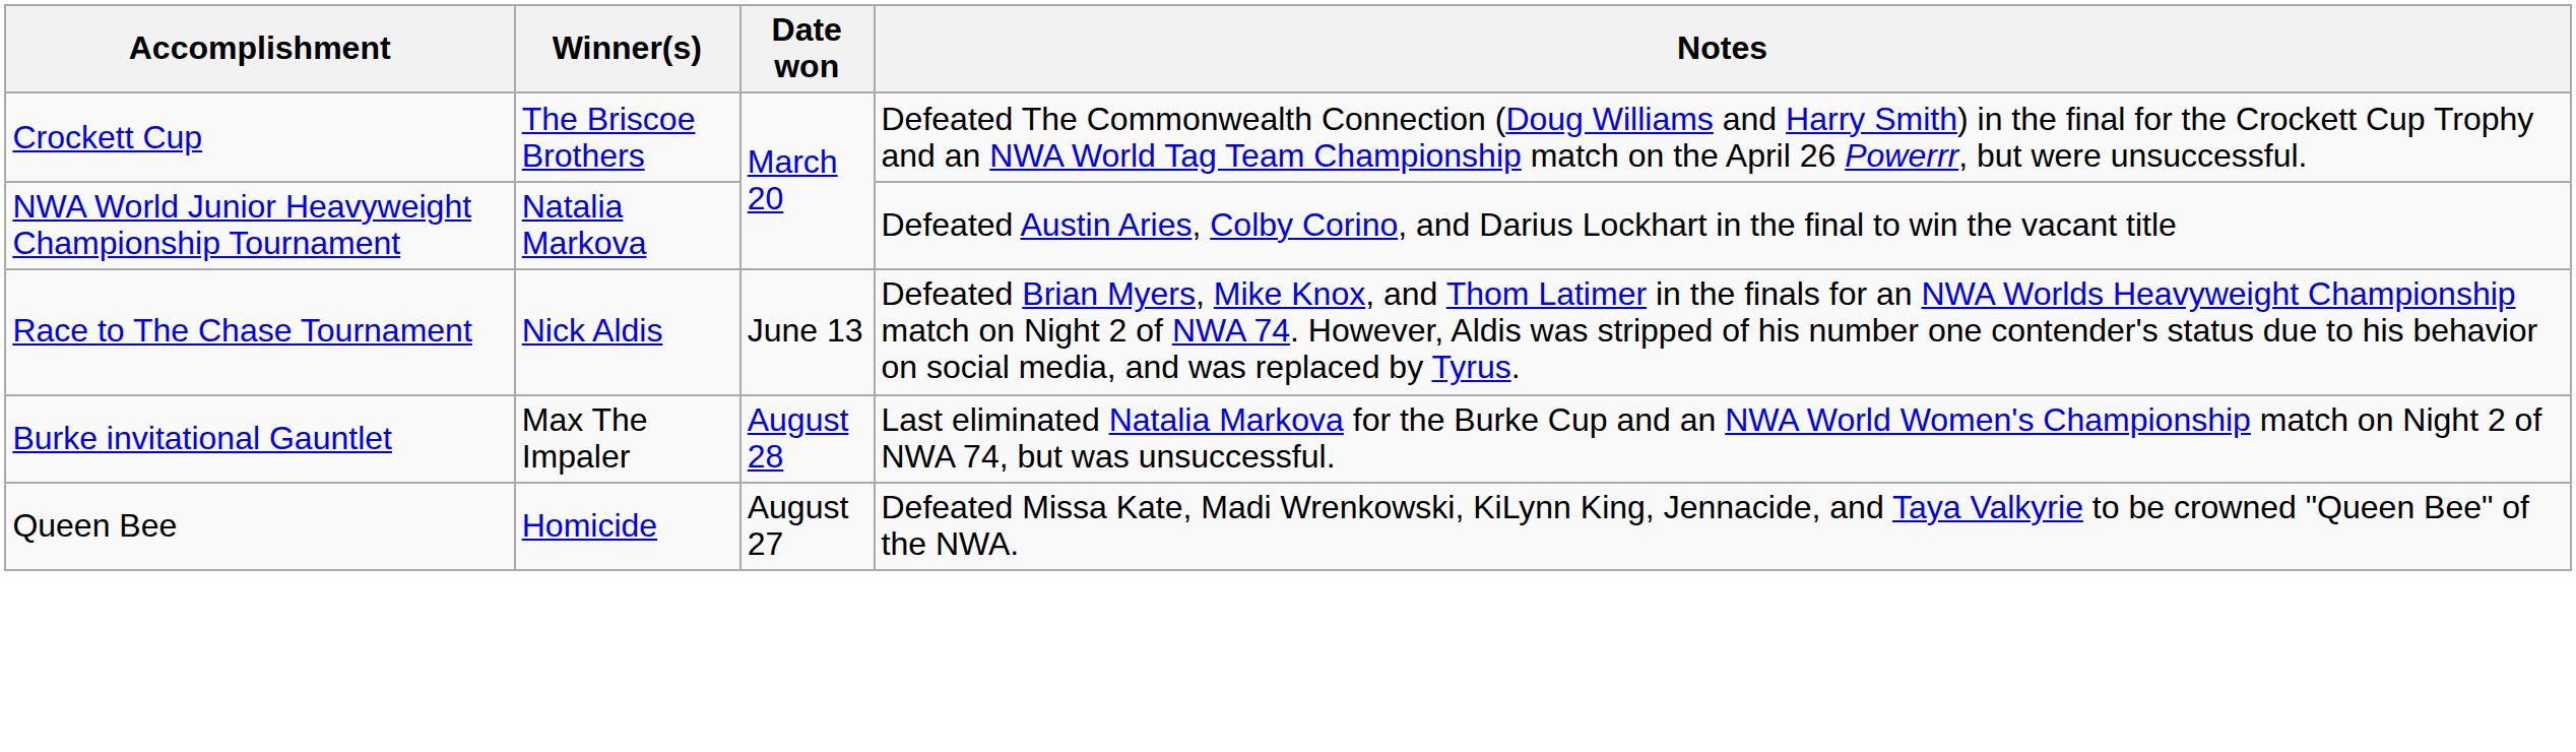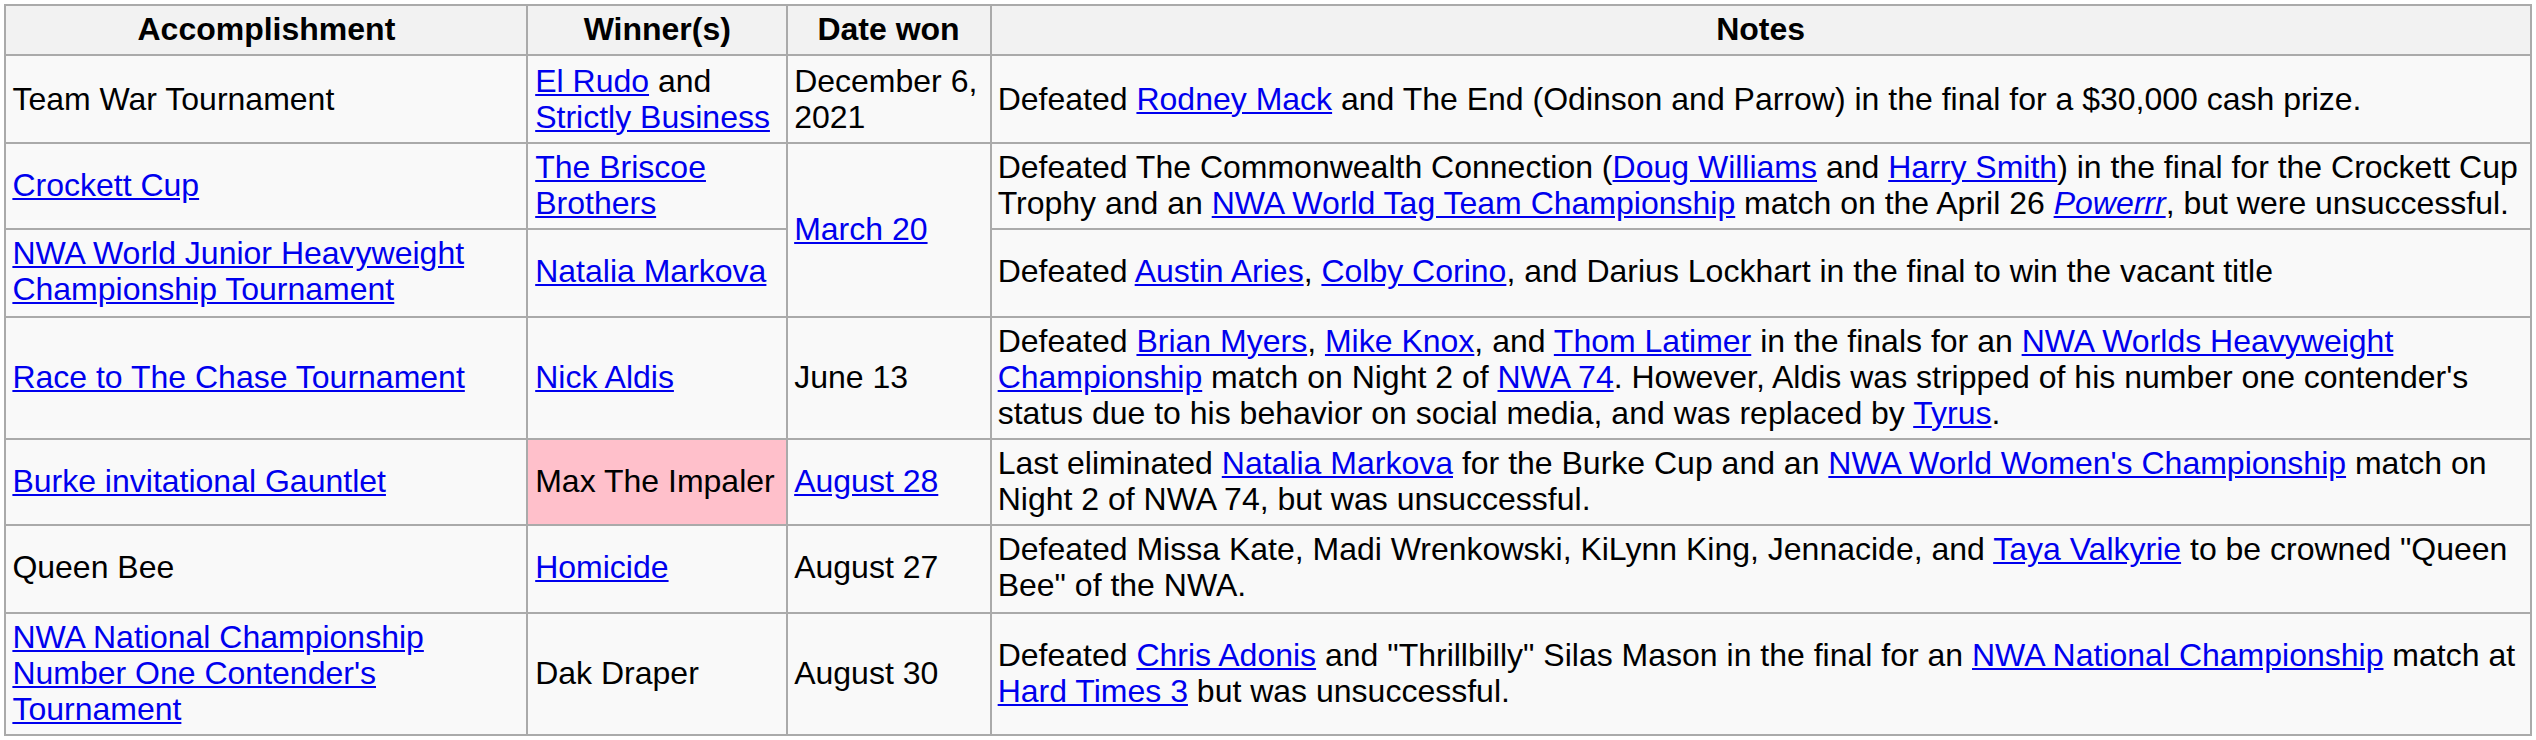+ row: Team War Tournament | El Rudo and Strictly Business | December 6, 2021 | Defeated Rodney Mack and The End (Odinson and Parrow) in the final for a $30,000 cash prize.
Burke invitational Gauntlet | Winner(s): no background -> pink background
+ row: NWA National Championship Number One Contender's Tournament | Dak Draper | August 30 | Defeated Chris Adonis and "Thrillbilly" Silas Mason in the final for an NWA National Championship match at Hard Times 3 but was unsuccessful.
